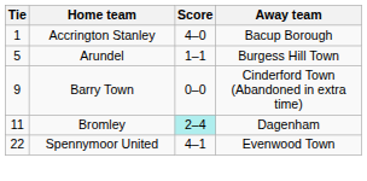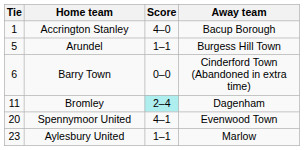Barry Town | Tie: 9 -> 6
Spennymoor United | Tie: 22 -> 20
+ row: 23 | Aylesbury United | 1–1 | Marlow
